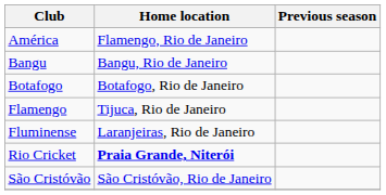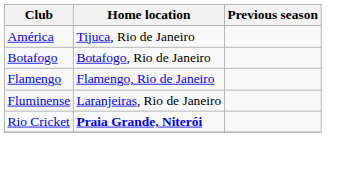América | Home location: Flamengo, Rio de Janeiro -> Tijuca, Rio de Janeiro
- row: Bangu | Bangu, Rio de Janeiro
Flamengo | Home location: Tijuca, Rio de Janeiro -> Flamengo, Rio de Janeiro
- row: São Cristóvão | São Cristóvão, Rio de Janeiro
